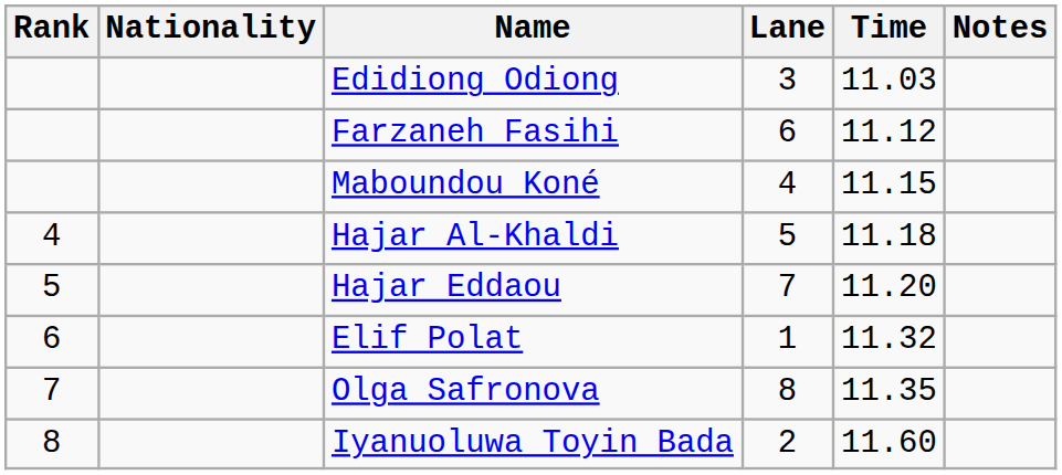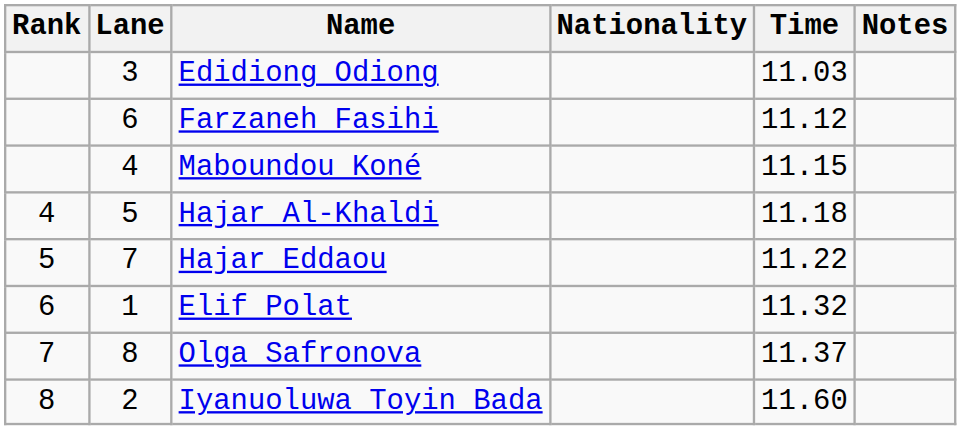columns swapped: Lane <-> Nationality
Hajar Eddaou | Time: 11.20 -> 11.22
Olga Safronova | Time: 11.35 -> 11.37
